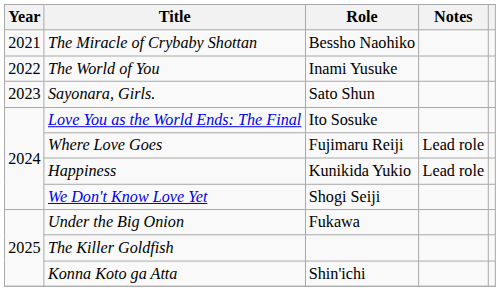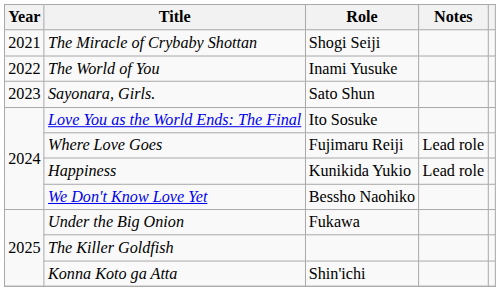The Miracle of Crybaby Shottan | Role: Bessho Naohiko -> Shogi Seiji
We Don't Know Love Yet | Role: Shogi Seiji -> Bessho Naohiko
